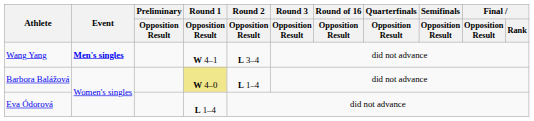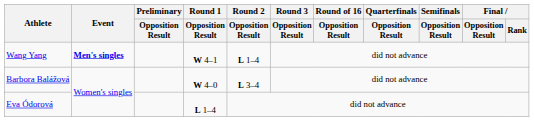Wang Yang | Round 2 / Opposition Result: L 3–4 -> L 1–4
Barbora Balážová | Round 1 / Opposition Result: khaki background -> no background
Barbora Balážová | Round 2 / Opposition Result: L 1–4 -> L 3–4
